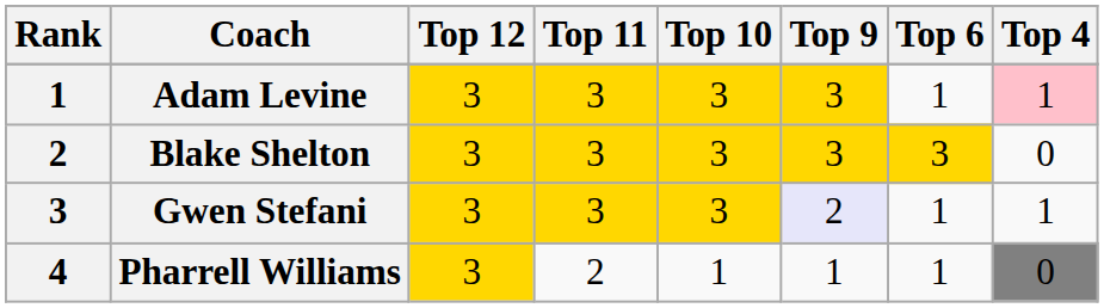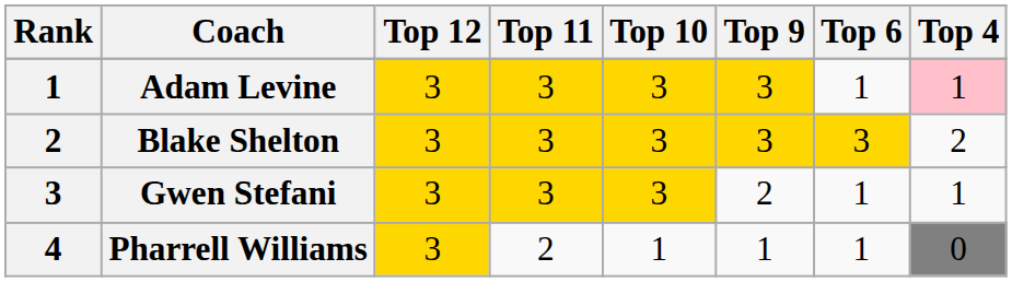Blake Shelton | Top 4: 0 -> 2
Gwen Stefani | Top 9: lavender background -> no background
